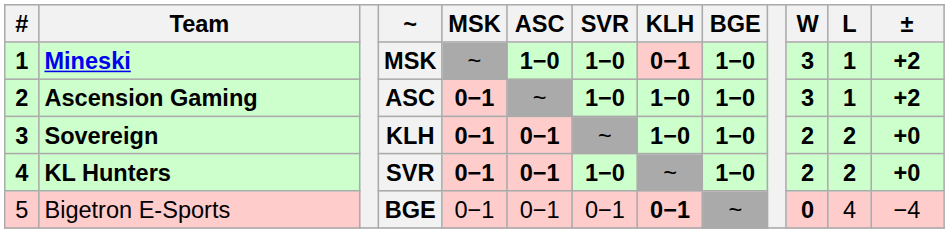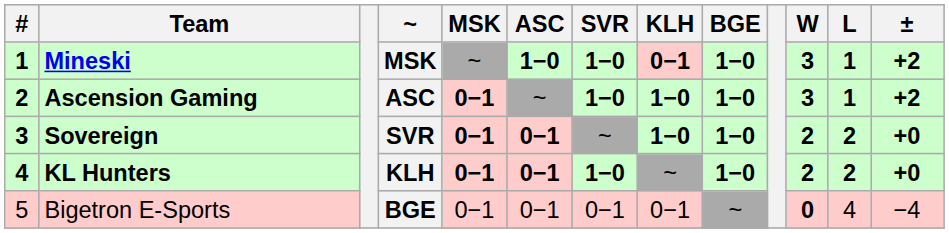Sovereign | ~: KLH -> SVR
KL Hunters | ~: SVR -> KLH
Bigetron E-Sports | KLH: bold -> normal
